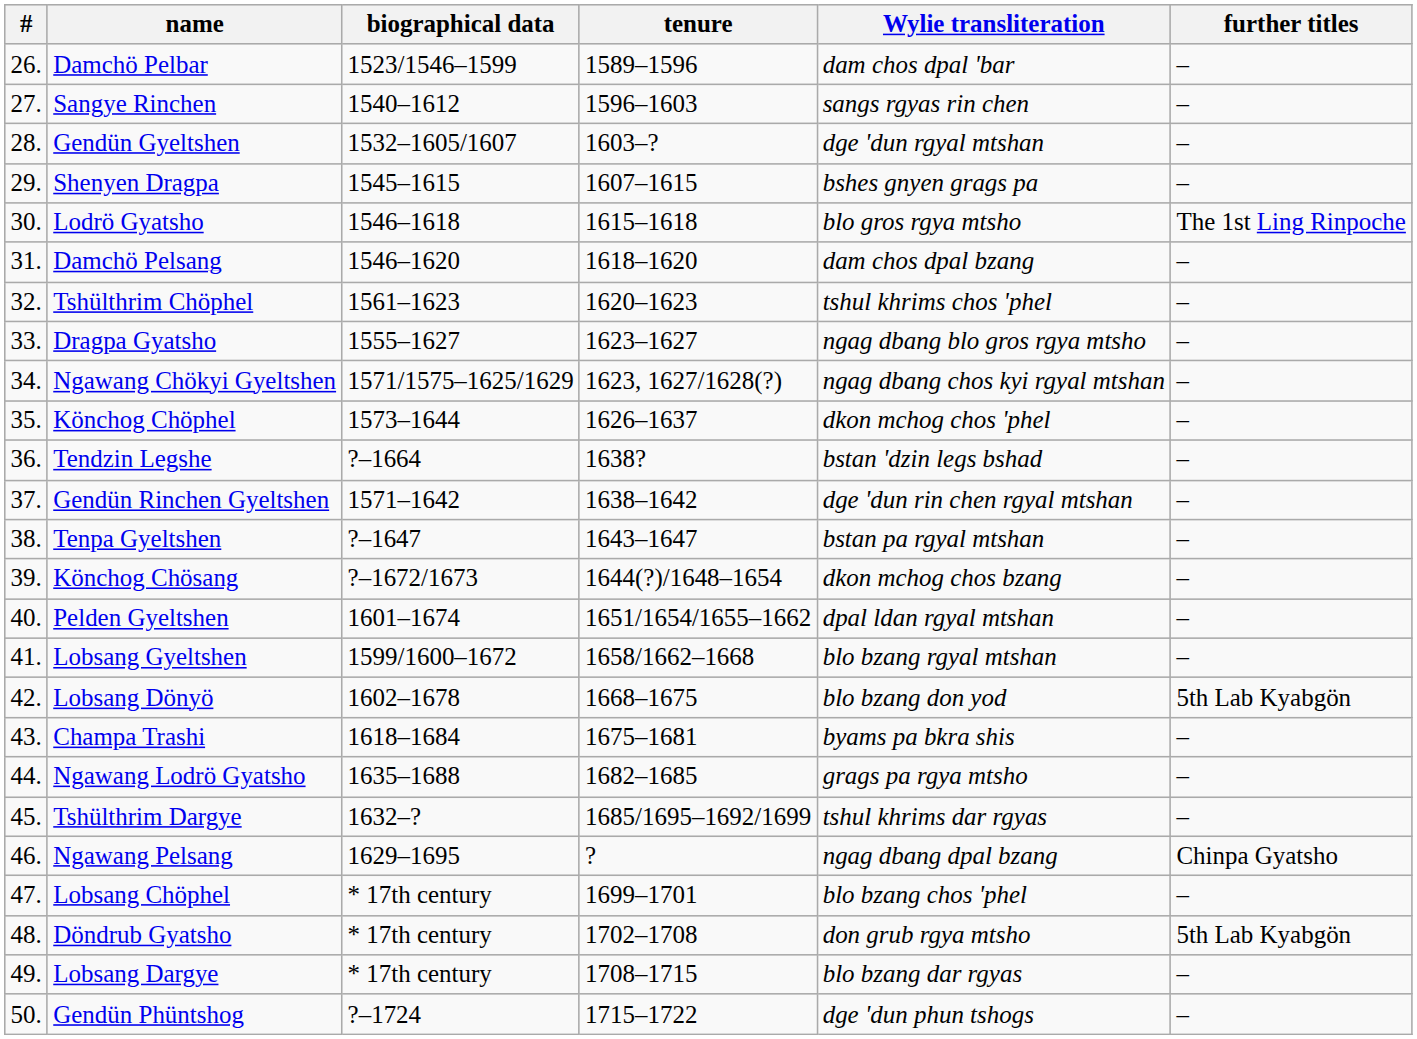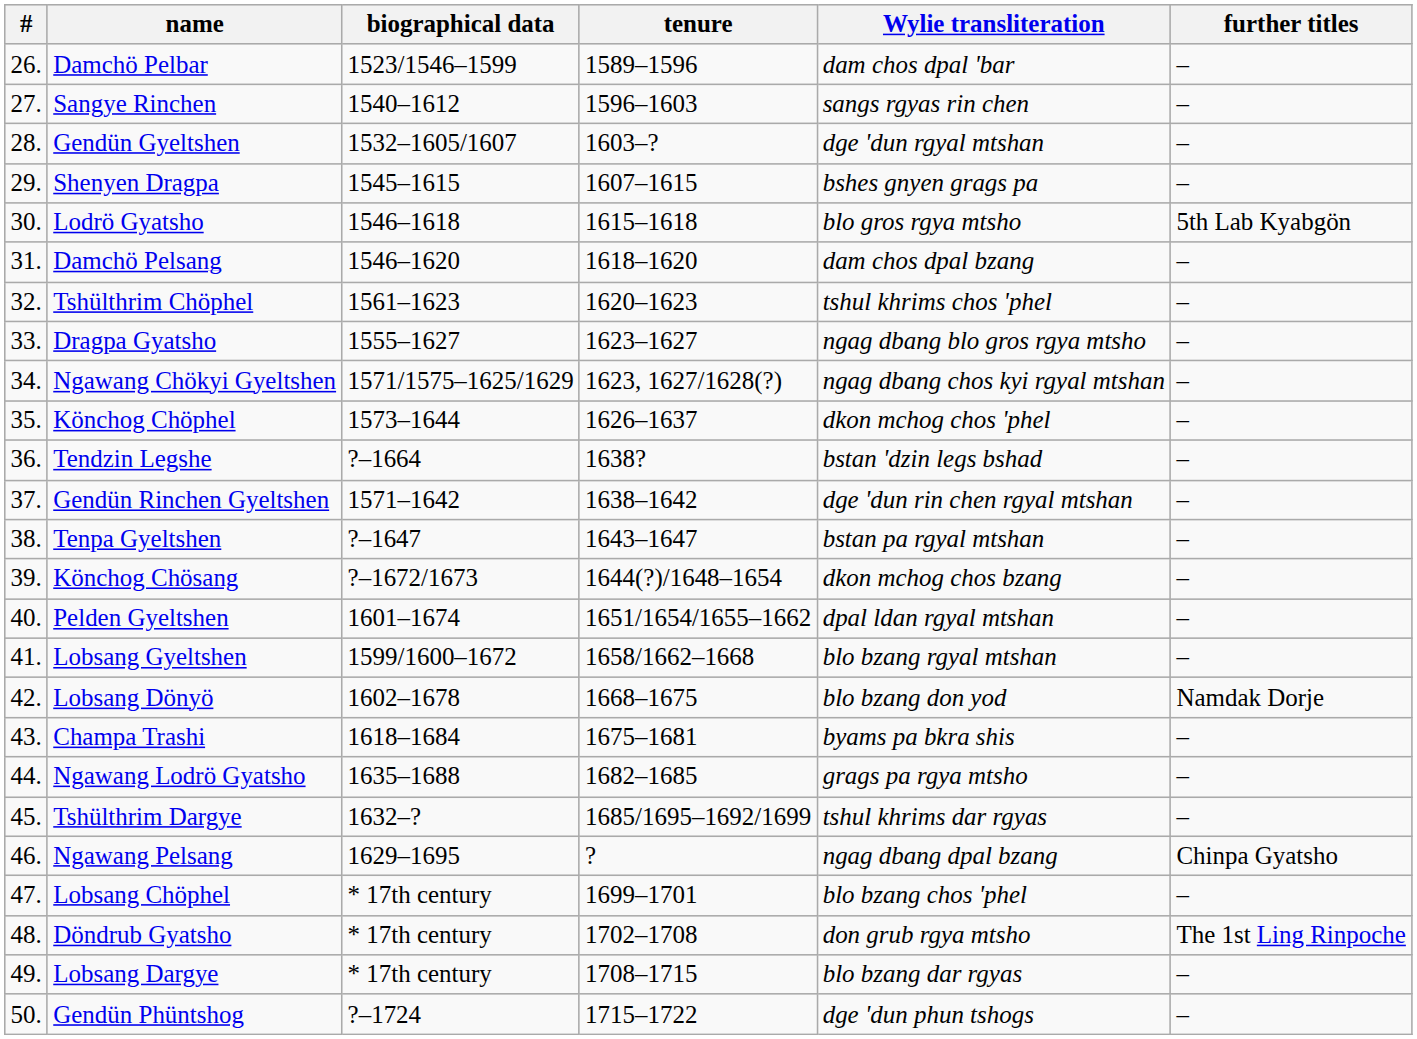Lodrö Gyatsho | further titles: The 1st Ling Rinpoche -> 5th Lab Kyabgön
Lobsang Dönyö | further titles: 5th Lab Kyabgön -> Namdak Dorje
Döndrub Gyatsho | further titles: 5th Lab Kyabgön -> The 1st Ling Rinpoche
